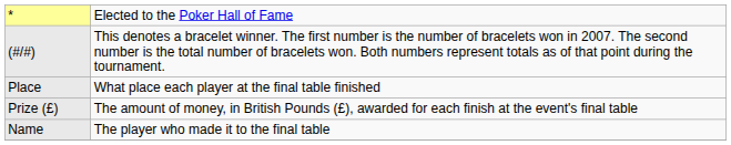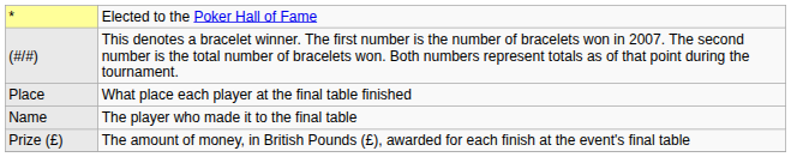rows swapped: Name <-> Prize (£)
